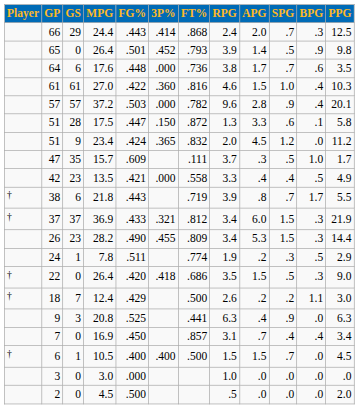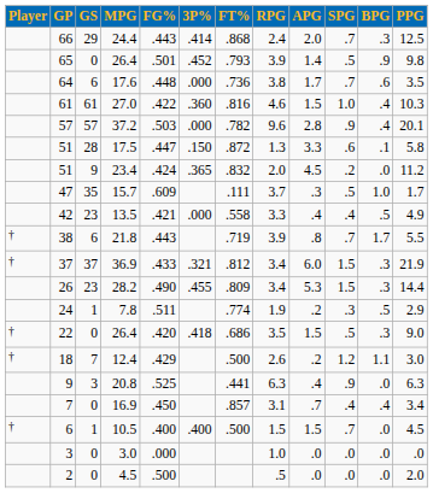51 / 23.4 | SPG: 1.2 -> .2
18 | SPG: .2 -> 1.2
